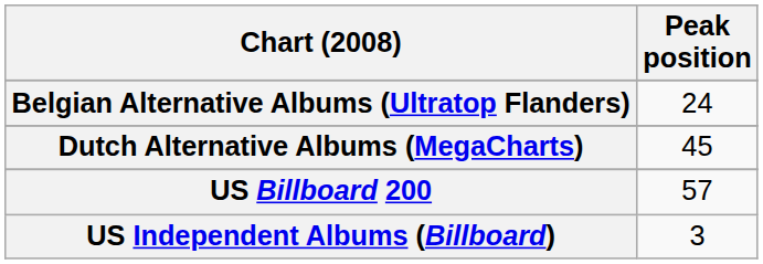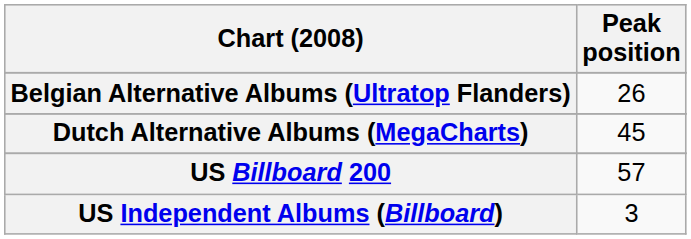Belgian Alternative Albums (Ultratop Flanders) | Peak position: 24 -> 26
